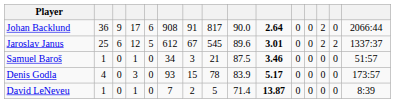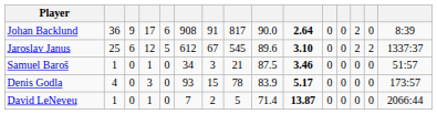Johan Backlund | column 15: 2066:44 -> 8:39
Jaroslav Janus | column 10: 3.01 -> 3.10
David LeNeveu | column 15: 8:39 -> 2066:44
